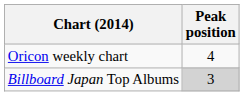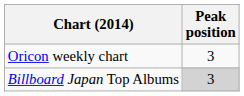Oricon weekly chart | Peak position: 4 -> 3
